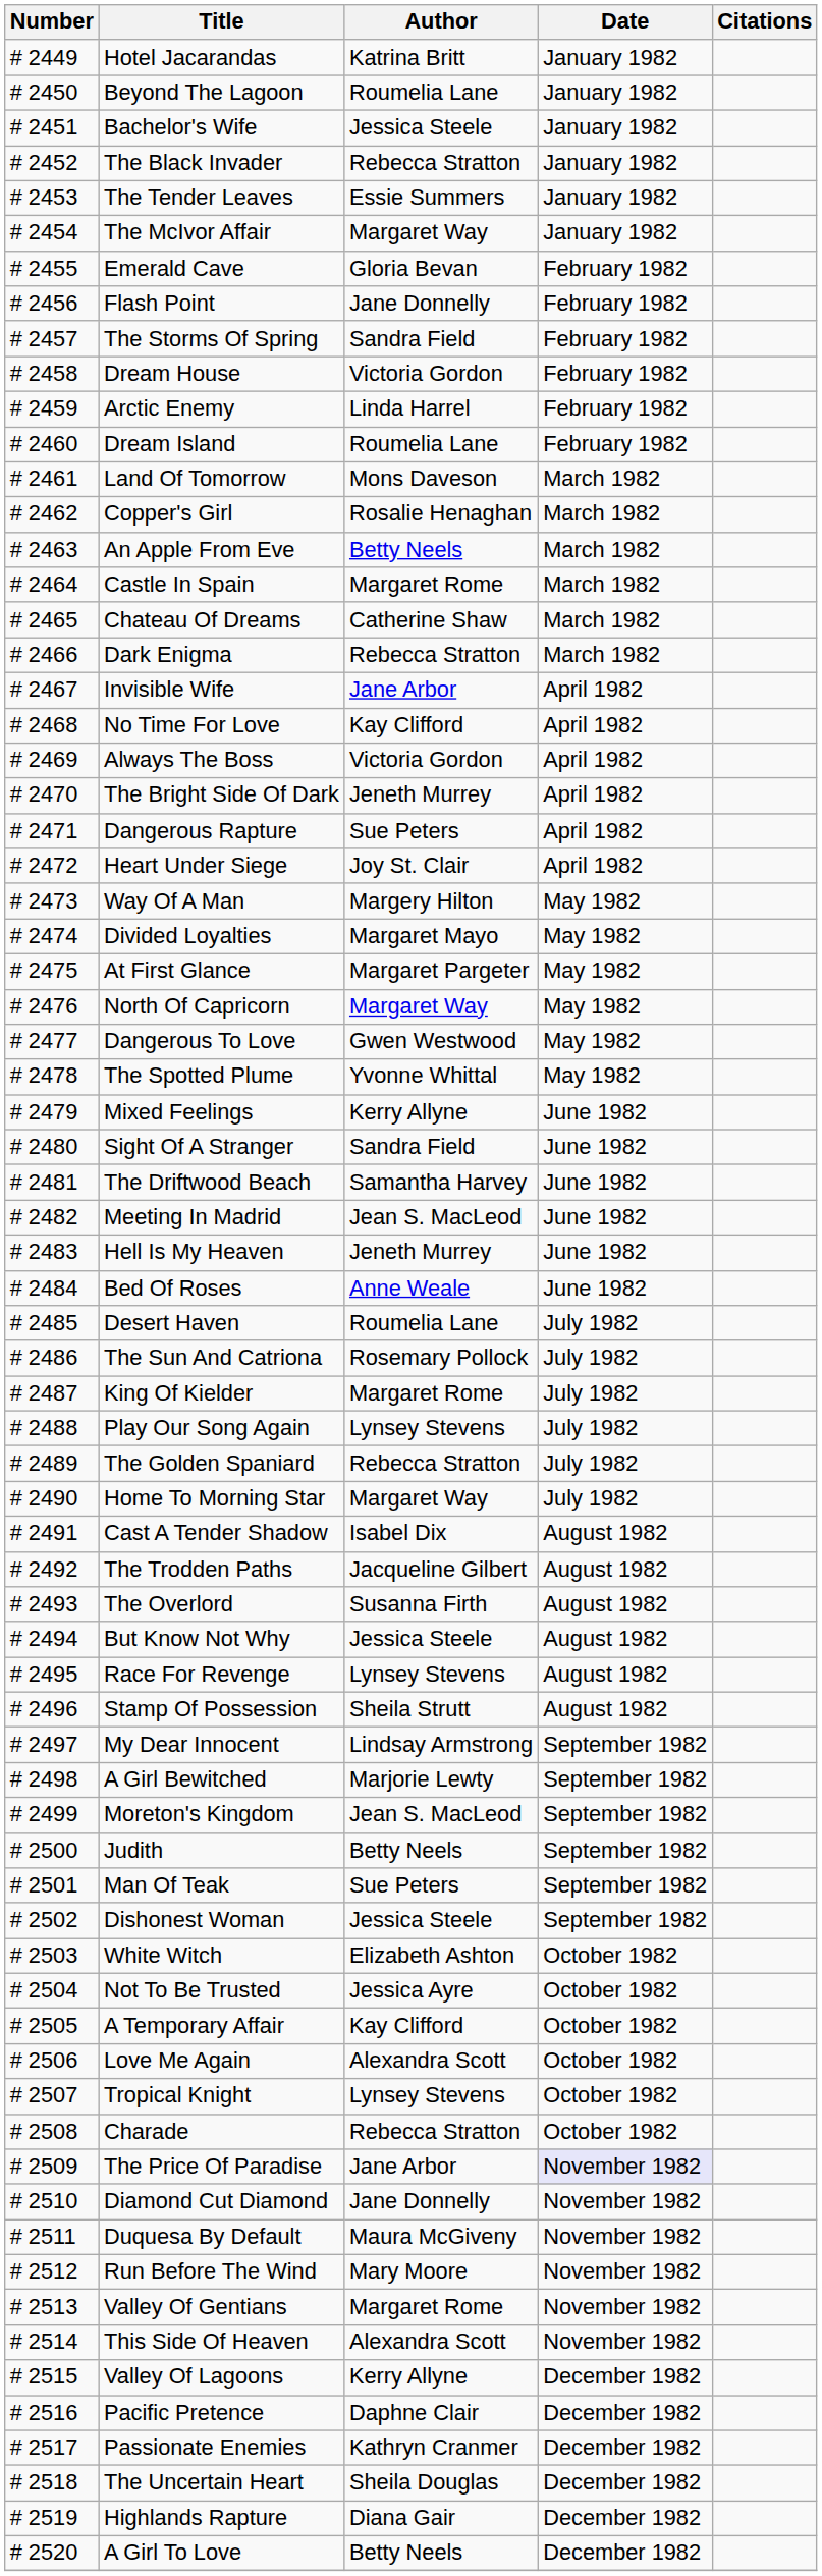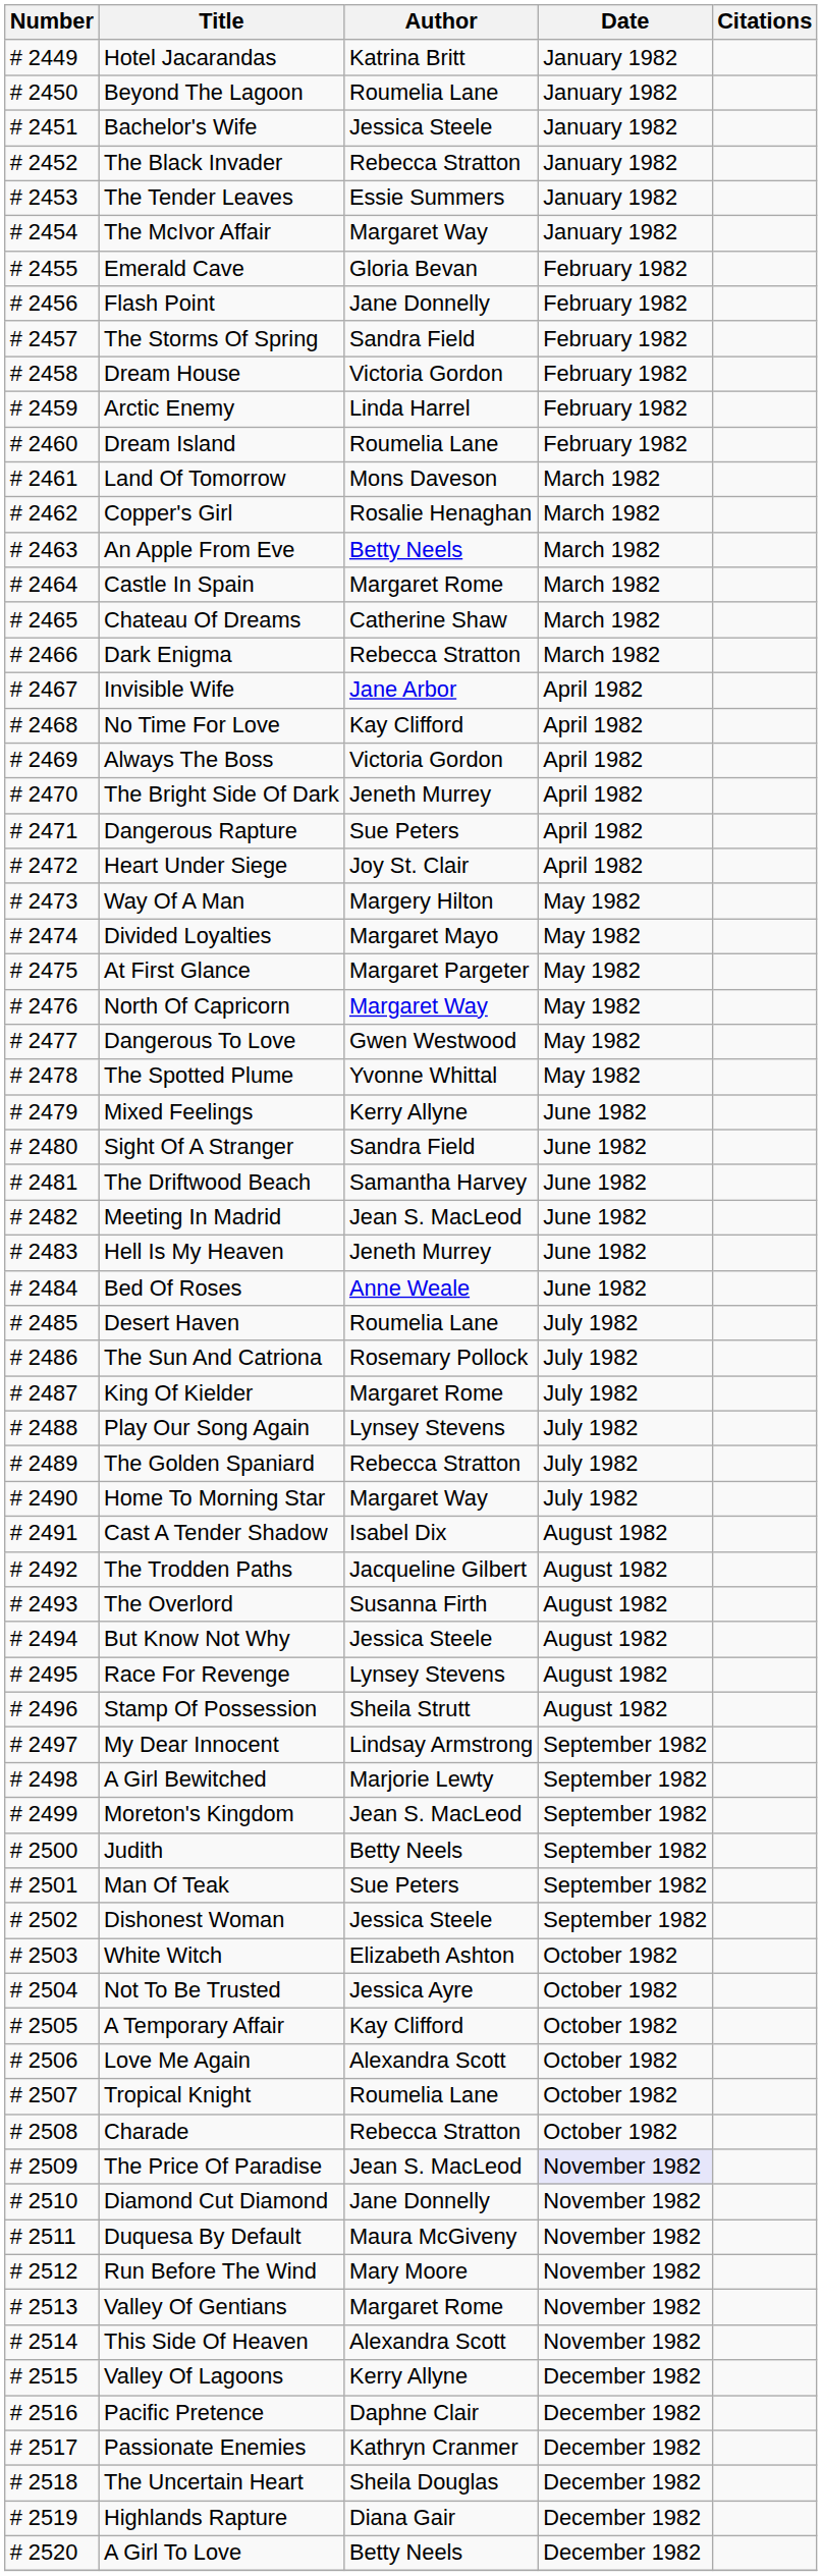Tropical Knight | Author: Lynsey Stevens -> Roumelia Lane
The Price Of Paradise | Author: Jane Arbor -> Jean S. MacLeod
